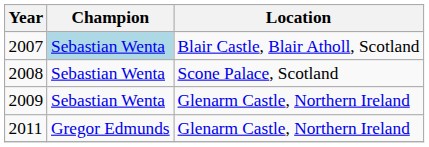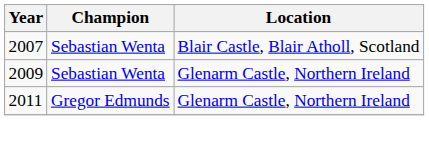2007 | Champion: lightblue background -> no background
- row: 2008 | Sebastian Wenta | Scone Palace, Scotland
